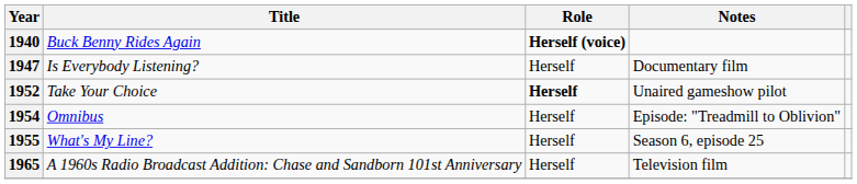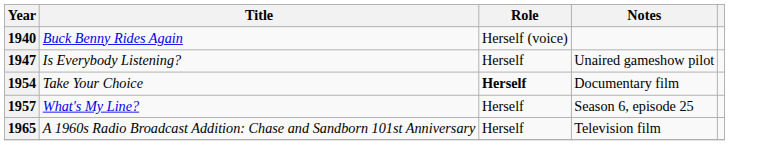Buck Benny Rides Again | Role: bold -> normal
Is Everybody Listening? | Notes: Documentary film -> Unaired gameshow pilot
Take Your Choice | Year: 1952 -> 1954
Take Your Choice | Notes: Unaired gameshow pilot -> Documentary film
- row: 1954 | Omnibus | Herself | Episode: "Treadmill to Oblivion"
What's My Line? | Year: 1955 -> 1957
